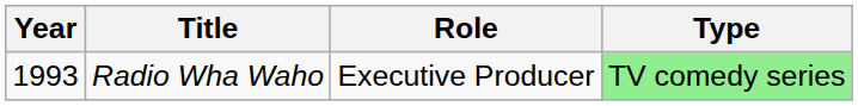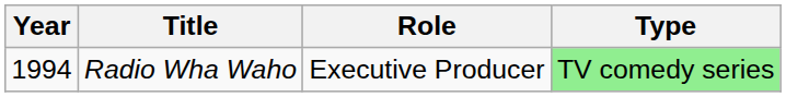Radio Wha Waho | Year: 1993 -> 1994
